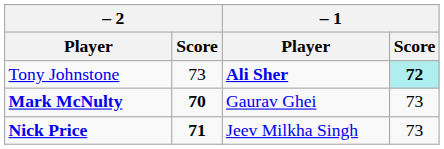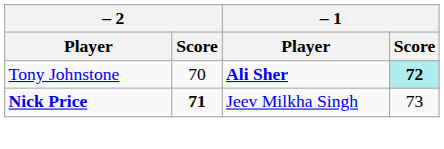Tony Johnstone | – 2 / Score: 73 -> 70
- row: Mark McNulty | 70 | Gaurav Ghei | 73
